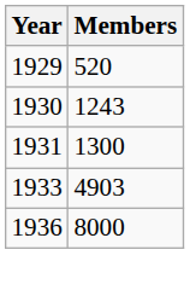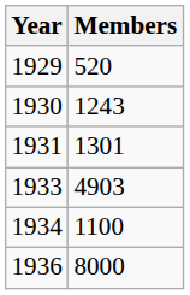1931 | Members: 1300 -> 1301
+ row: 1934 | 1100
